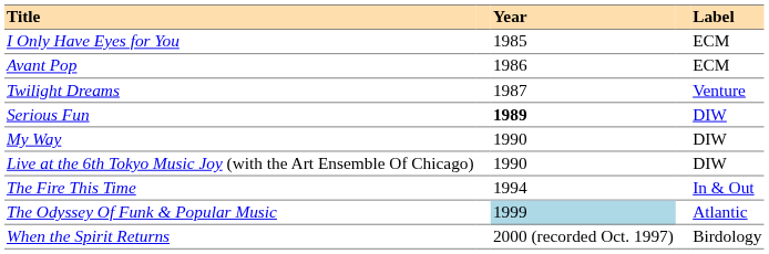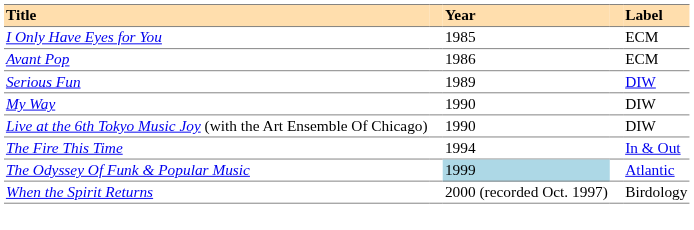- row: Twilight Dreams | 1987 | Venture
Serious Fun | Year: bold -> normal
